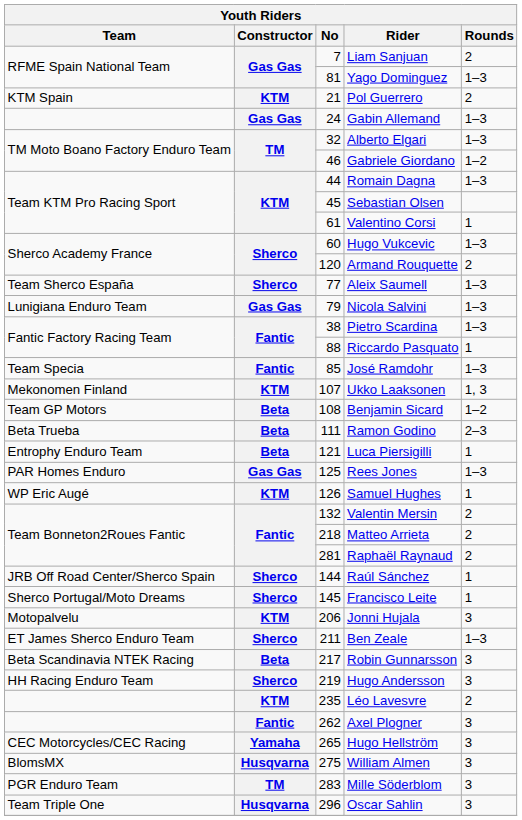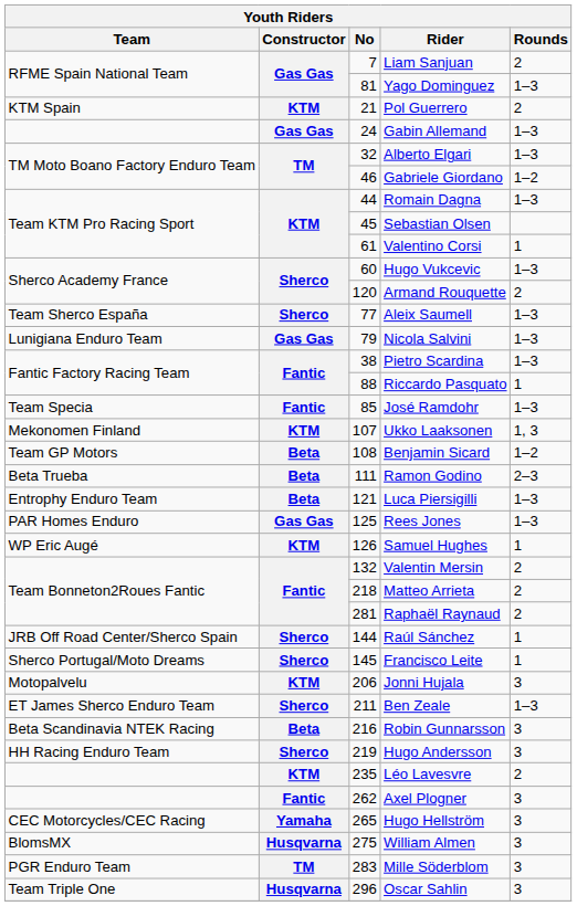Luca Piersigilli | Rounds: 1 -> 1–3
Robin Gunnarsson | No: 217 -> 216
